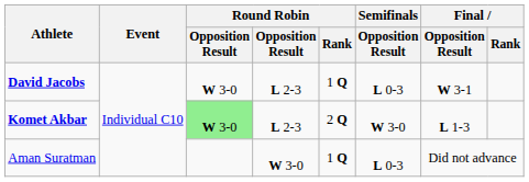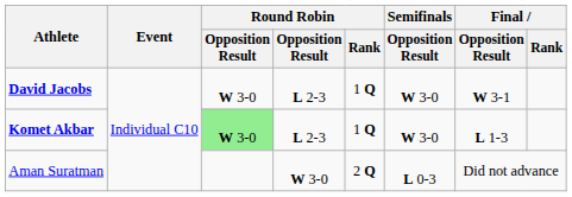David Jacobs | Semifinals / Opposition Result: L 0-3 -> W 3-0
Komet Akbar | Round Robin / Rank: 2 Q -> 1 Q
Aman Suratman | Round Robin / Rank: 1 Q -> 2 Q
